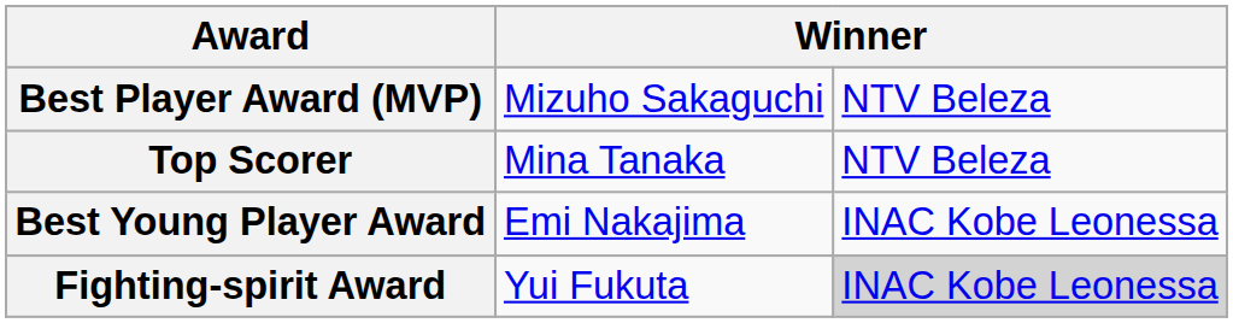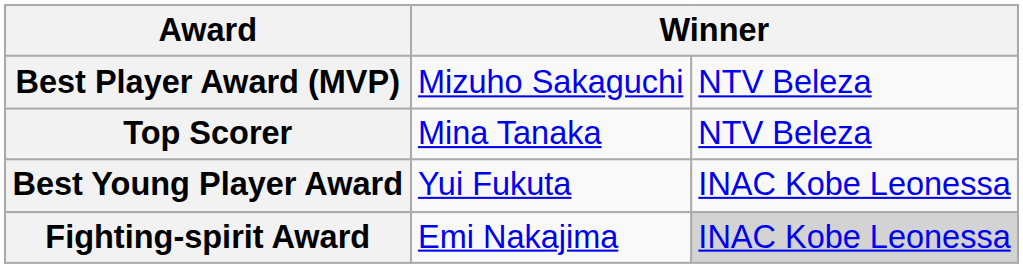Best Young Player Award | column 2: Emi Nakajima -> Yui Fukuta
Fighting-spirit Award | column 2: Yui Fukuta -> Emi Nakajima
